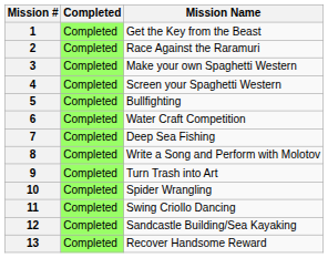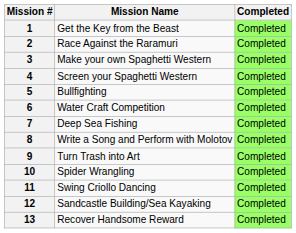columns swapped: Mission Name <-> Completed
